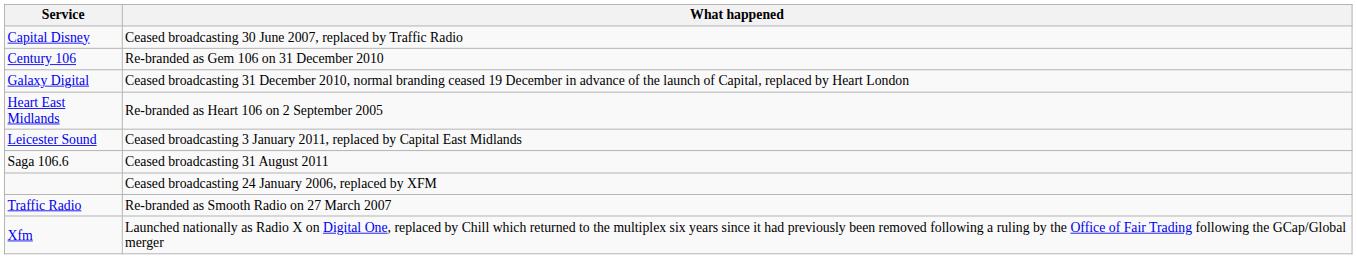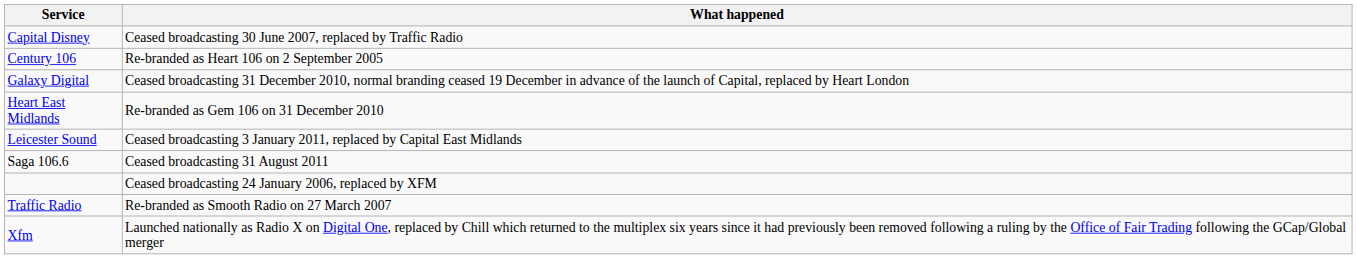Century 106 | What happened: Re-branded as Gem 106 on 31 December 2010 -> Re-branded as Heart 106 on 2 September 2005
Heart East Midlands | What happened: Re-branded as Heart 106 on 2 September 2005 -> Re-branded as Gem 106 on 31 December 2010
